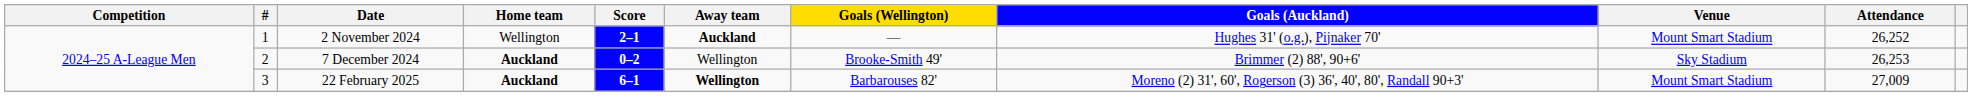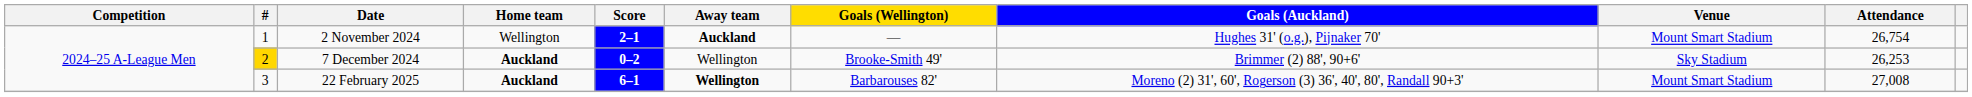2 November 2024 | Attendance: 26,252 -> 26,754
7 December 2024 | #: no background -> gold background
22 February 2025 | Attendance: 27,009 -> 27,008
